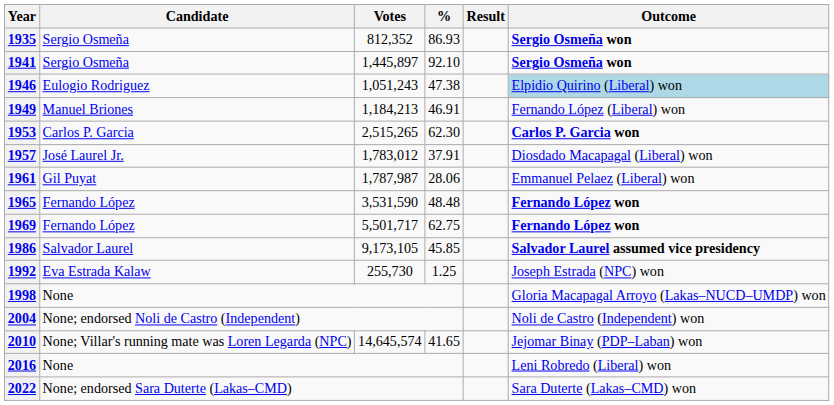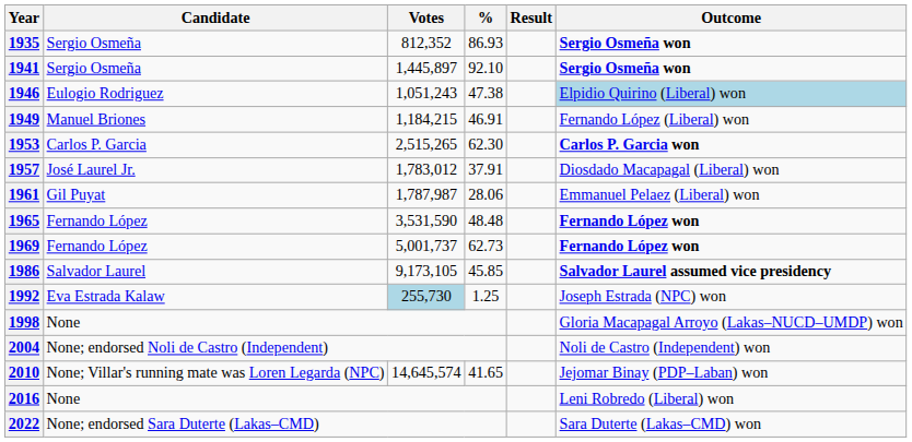1949 | Votes: 1,184,213 -> 1,184,215
1969 | Votes: 5,501,717 -> 5,001,737
1969 | %: 62.75 -> 62.73
1992 | Votes: no background -> lightblue background
